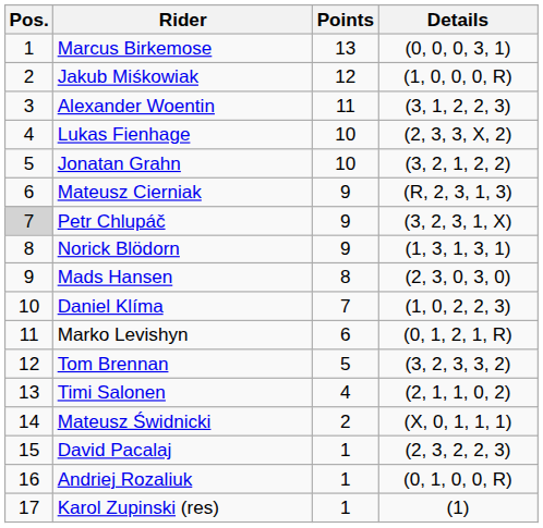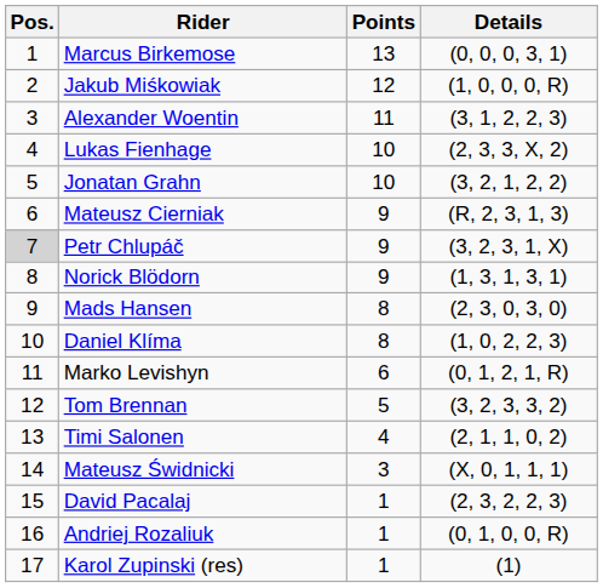Daniel Klíma | Points: 7 -> 8
Mateusz Świdnicki | Points: 2 -> 3
